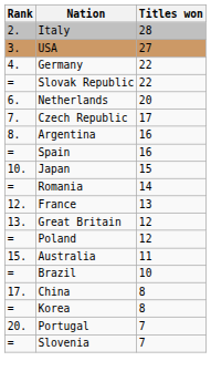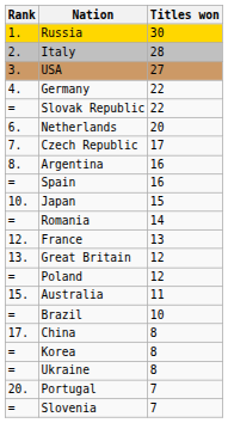+ row: 1. | Russia | 30
+ row: = | Ukraine | 8
